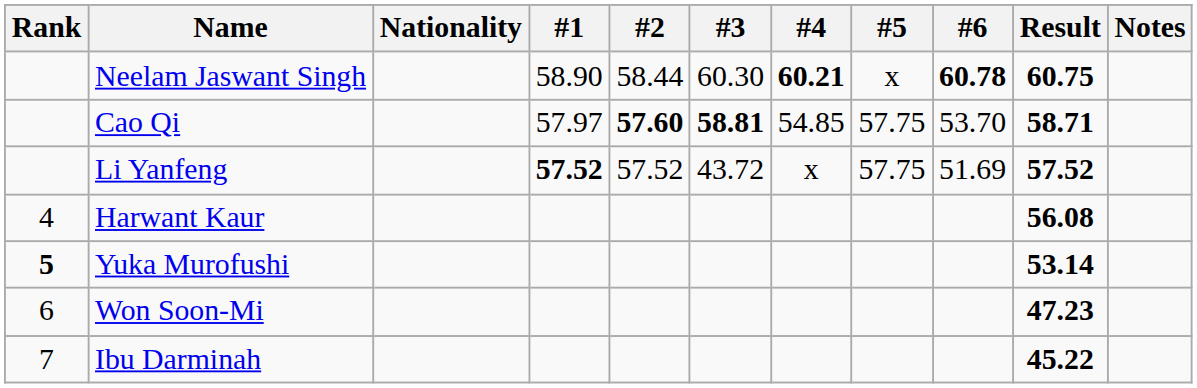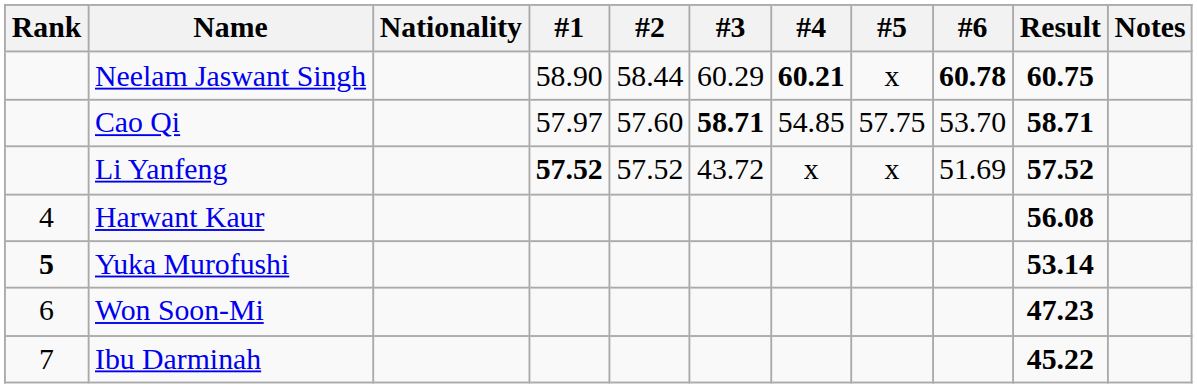Neelam Jaswant Singh | #3: 60.30 -> 60.29
Cao Qi | #2: bold -> normal
Cao Qi | #3: 58.81 -> 58.71
Li Yanfeng | #5: 57.75 -> x
